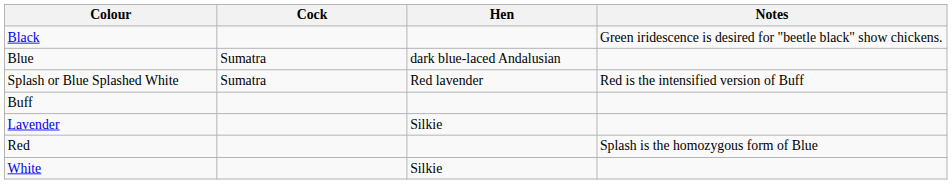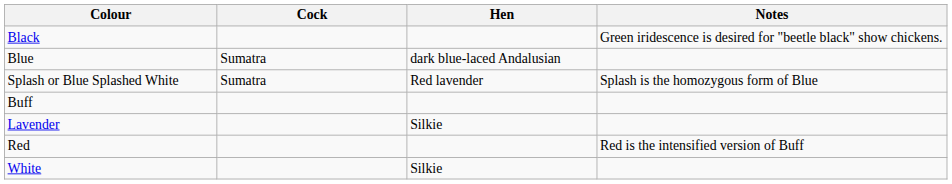Splash or Blue Splashed White | Notes: Red is the intensified version of Buff -> Splash is the homozygous form of Blue
Red | Notes: Splash is the homozygous form of Blue -> Red is the intensified version of Buff
